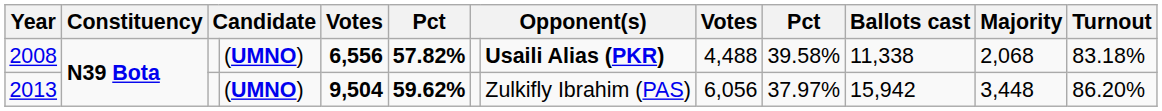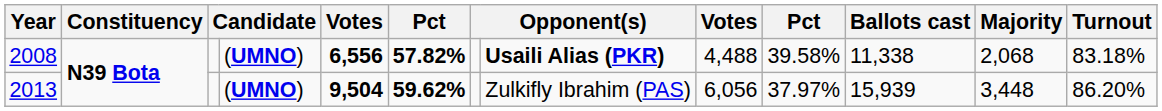2013 | Ballots cast: 15,942 -> 15,939
